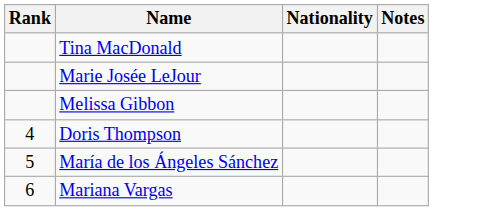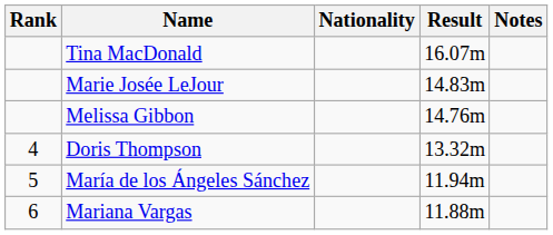+ column: Result | 16.07m | 14.83m | 14.76m | 13.32m | 11.94m | 11.88m
